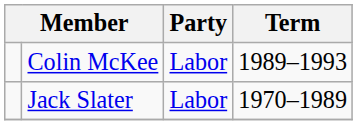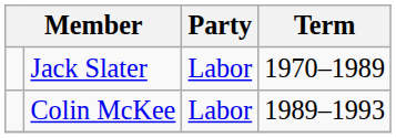rows swapped: Jack Slater <-> Colin McKee
